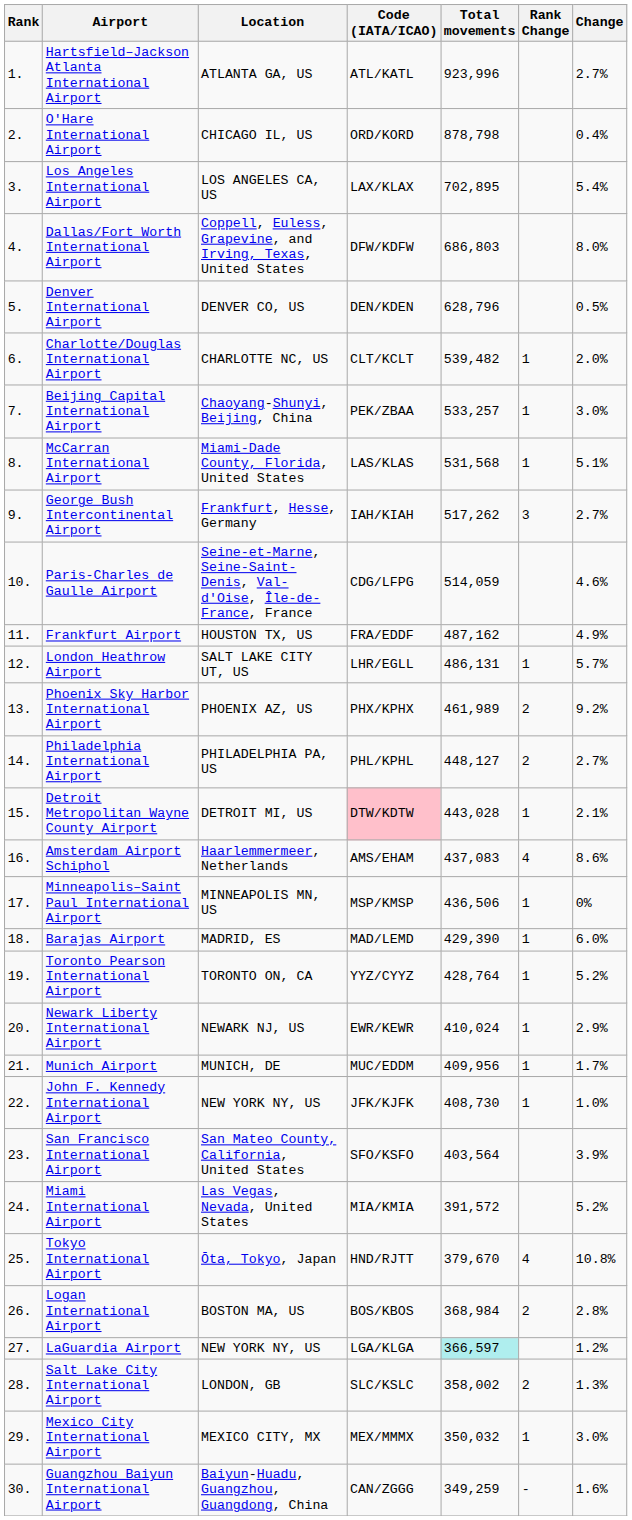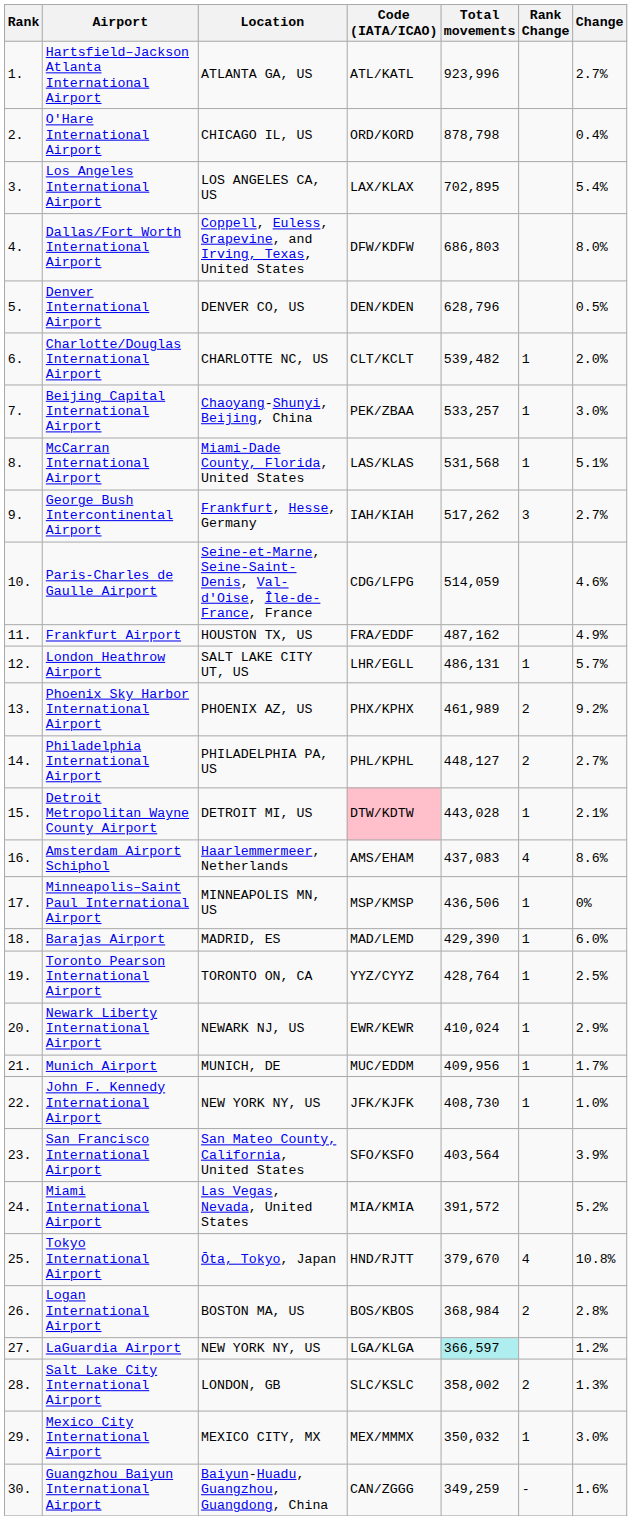Toronto Pearson International Airport | Change: 5.2% -> 2.5%
